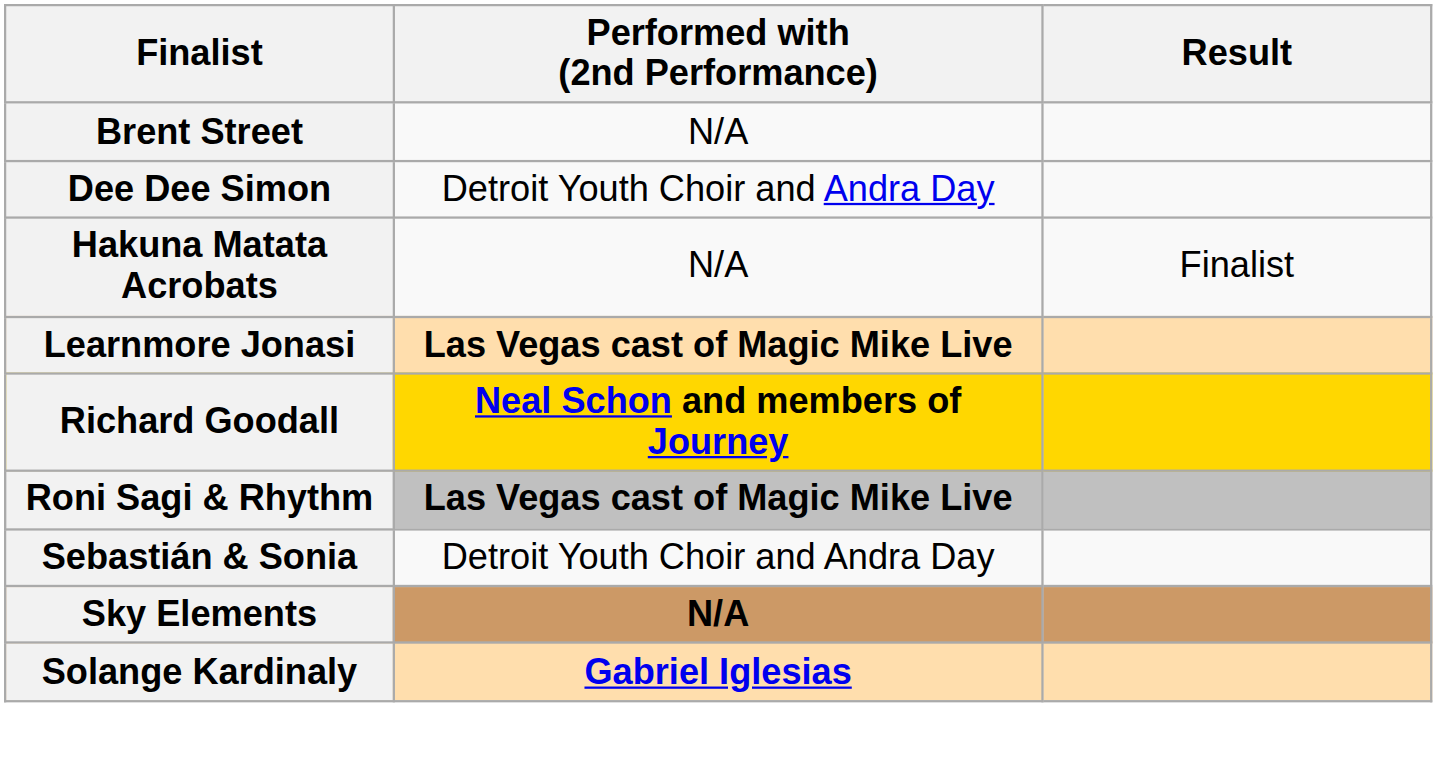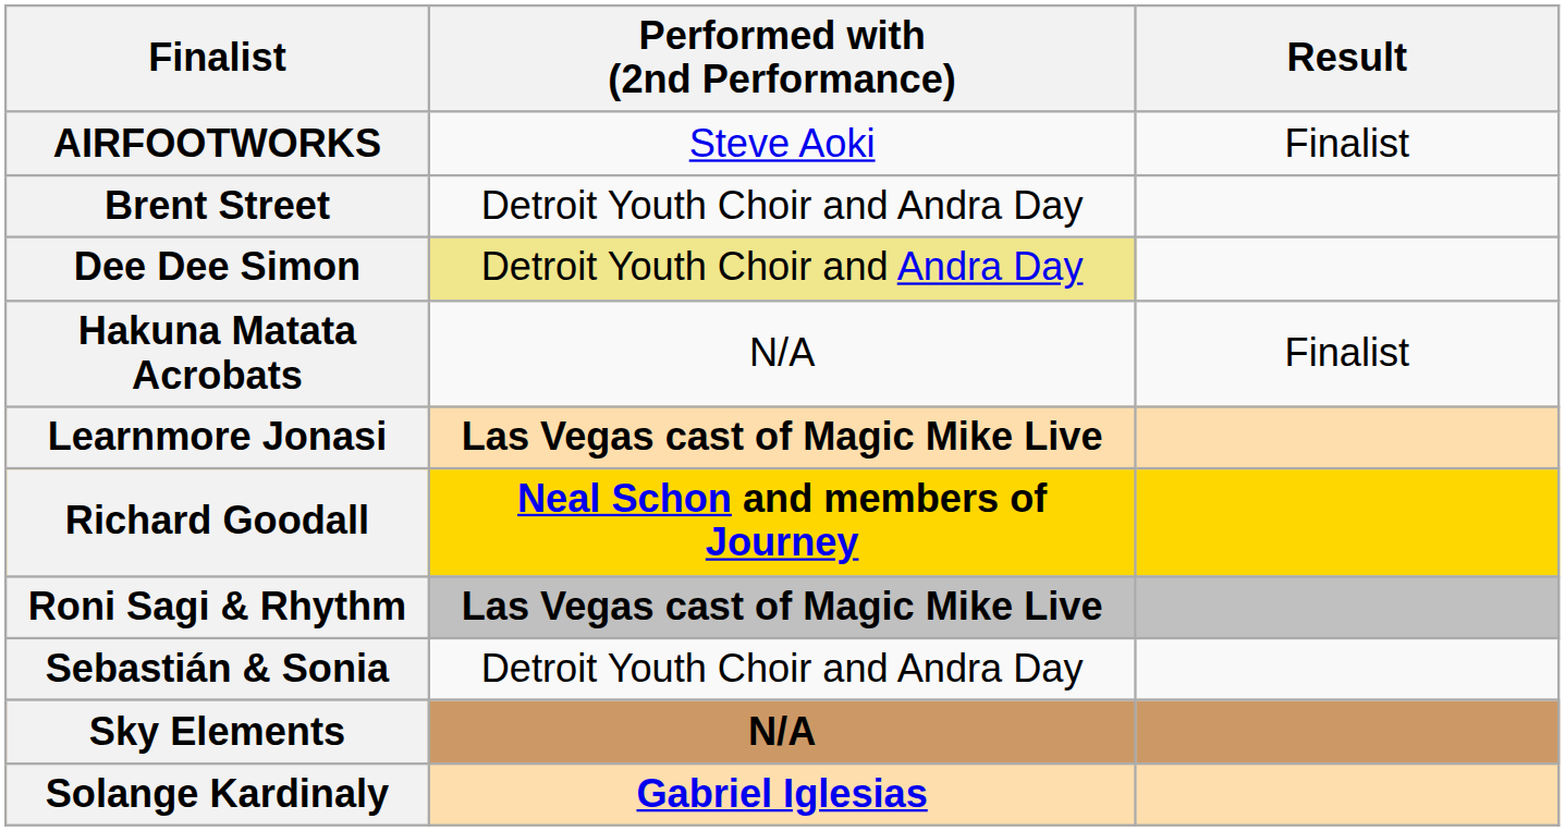+ row: AIRFOOTWORKS | Steve Aoki | Finalist
Brent Street | Performed with (2nd Performance): N/A -> Detroit Youth Choir and Andra Day
Dee Dee Simon | Performed with (2nd Performance): no background -> khaki background
